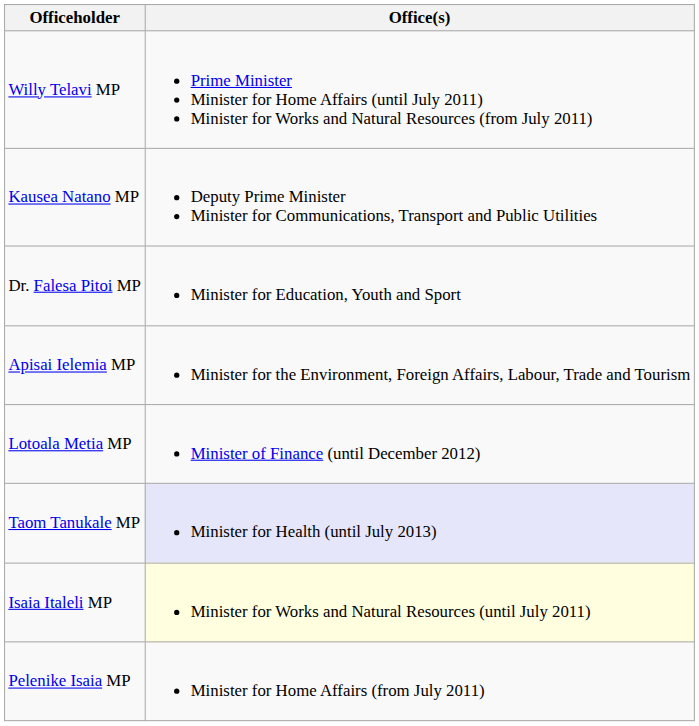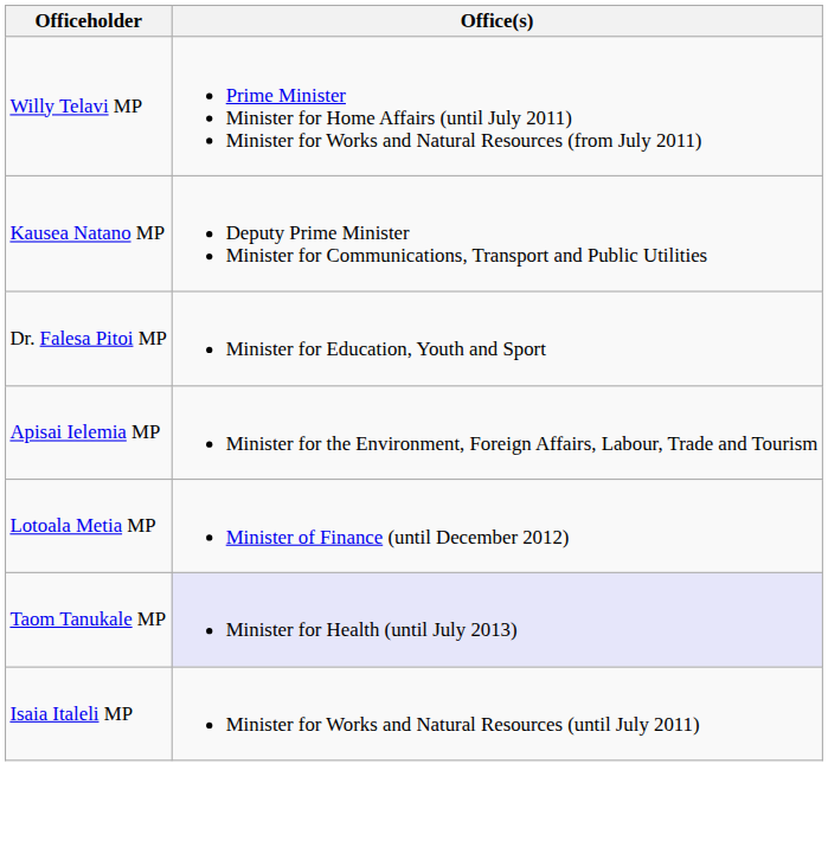Isaia Italeli MP | Office(s): lightyellow background -> no background
- row: Pelenike Isaia MP | Minister for Home Affairs (from July 2011)
